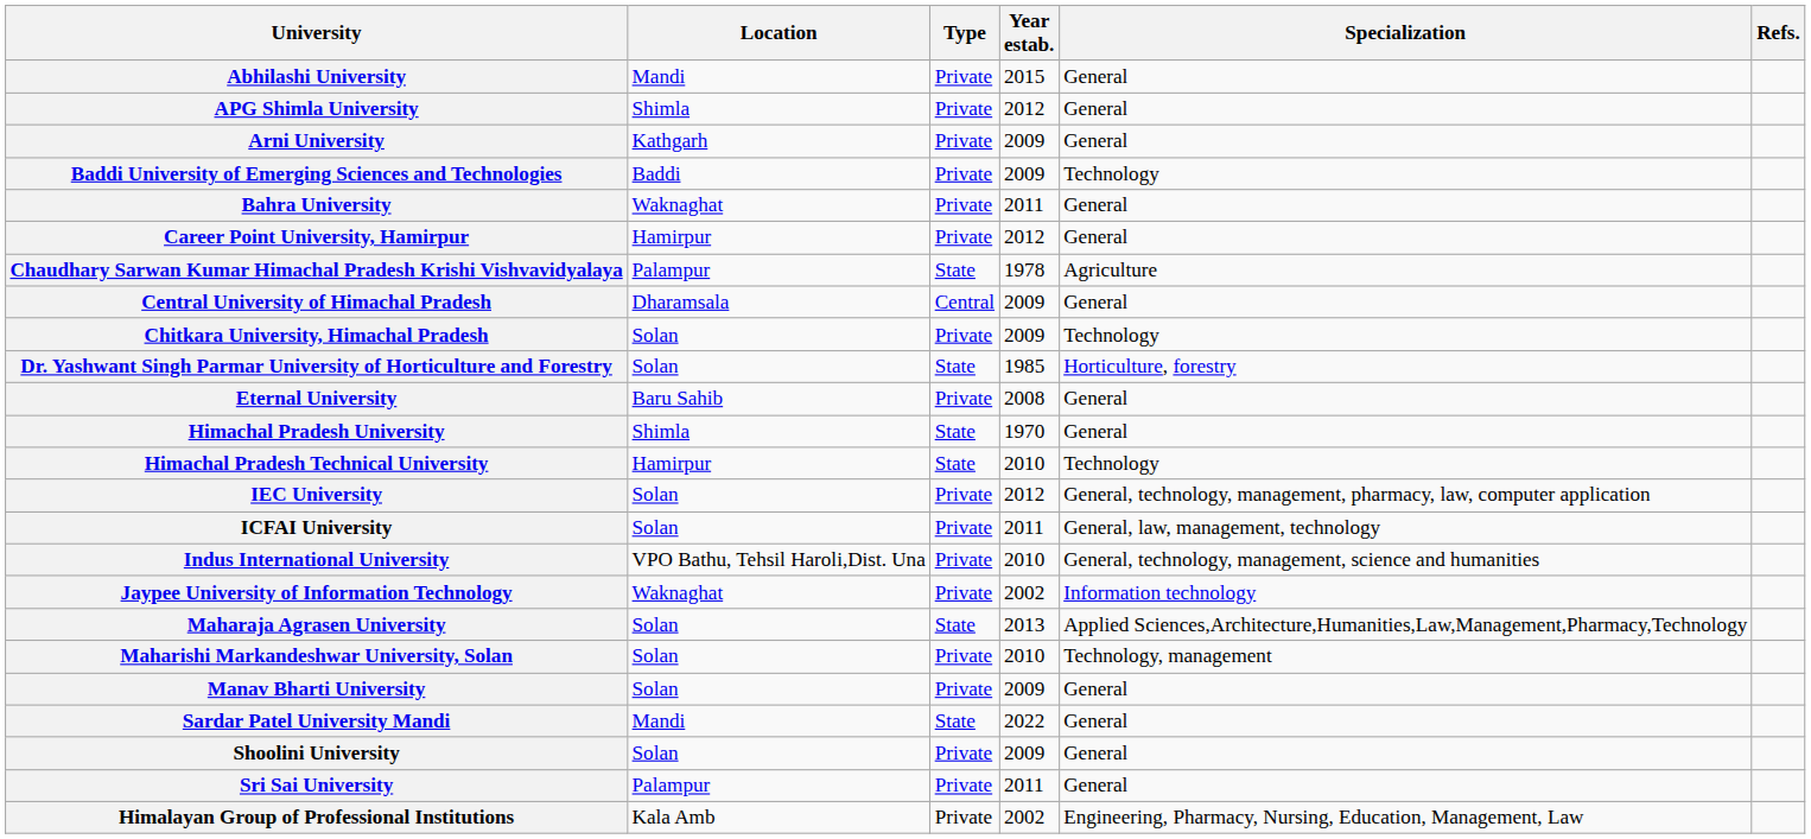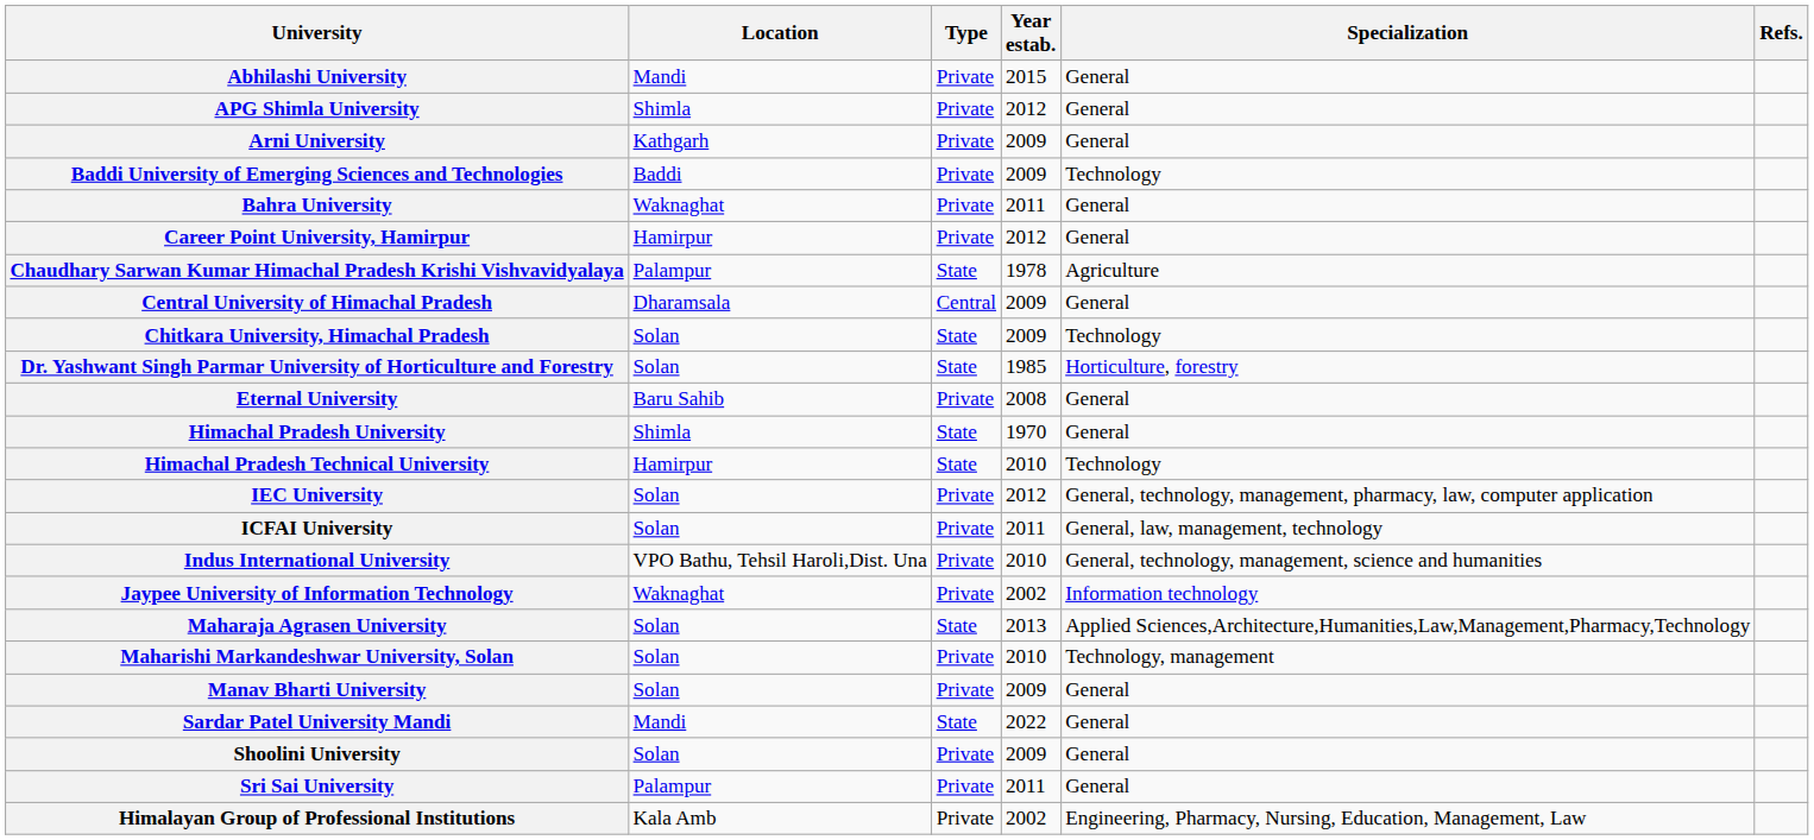Chitkara University, Himachal Pradesh | Type: Private -> State
